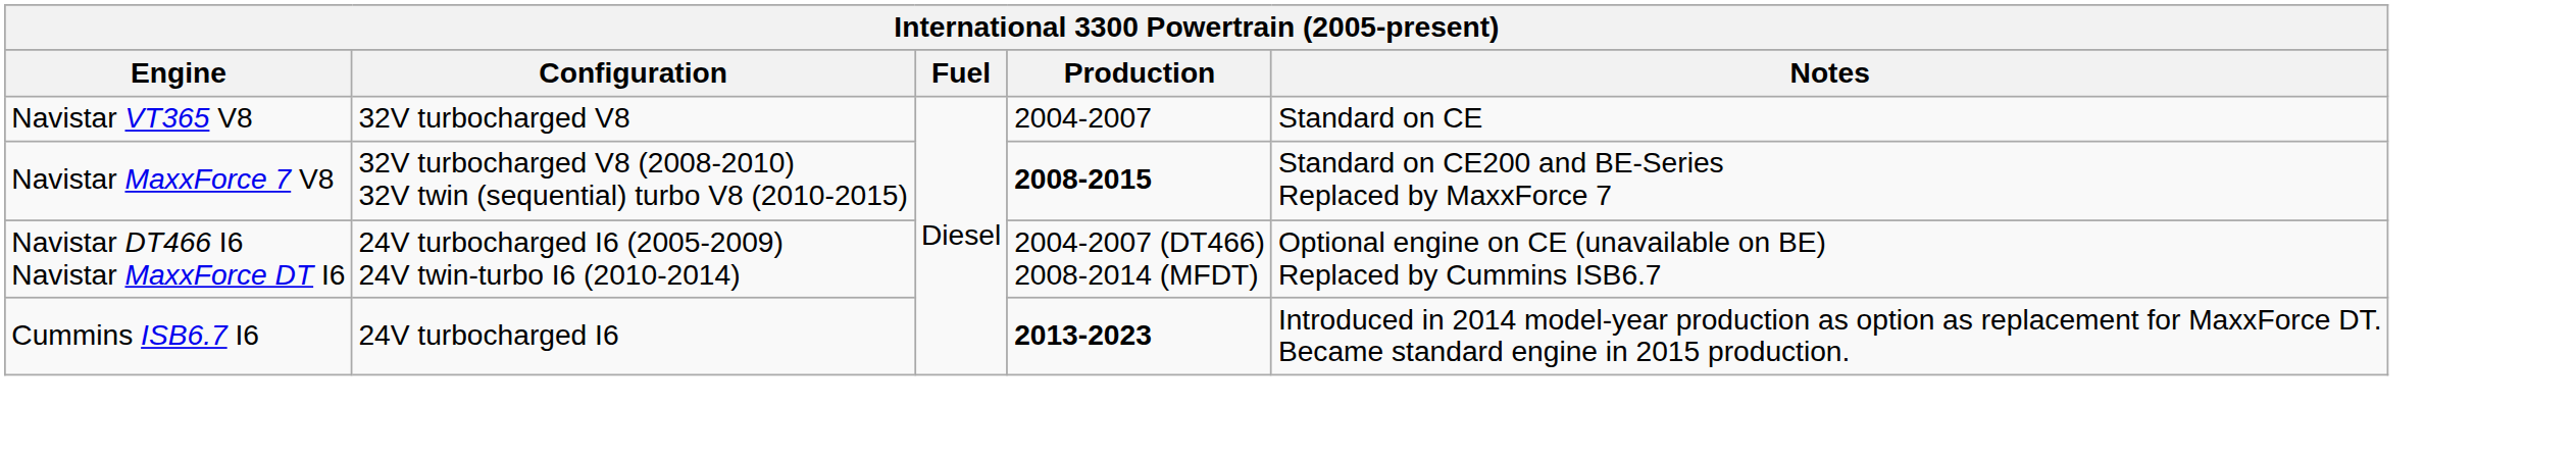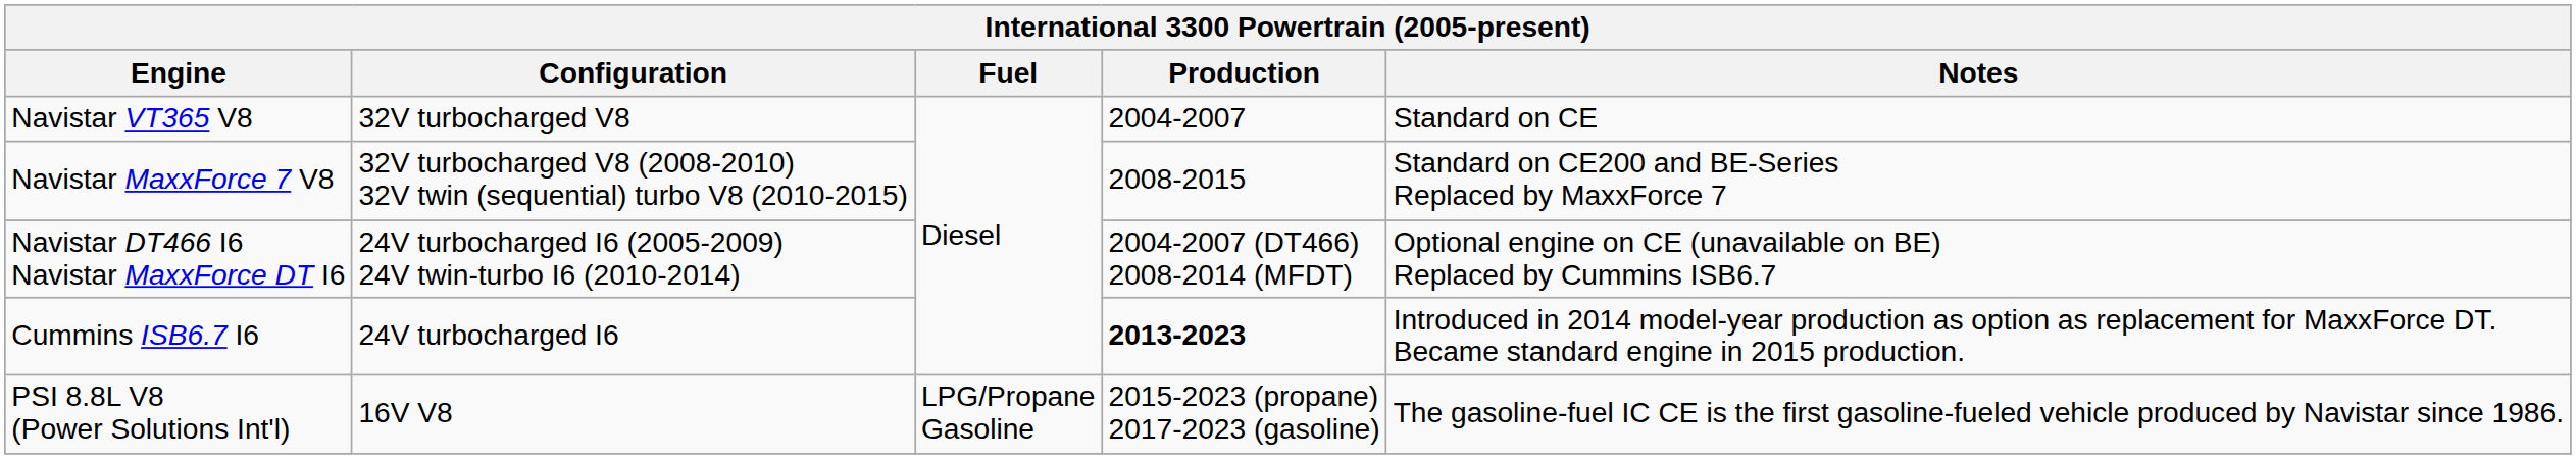Navistar MaxxForce 7 V8 | Production: bold -> normal
+ row: PSI 8.8L V8 (Power Solutions Int'l) | 16V V8 | LPG/Propane Gasoline | 2015-2023 (propane) 2017-2023 (gasoline) | The gasoline-fuel IC CE is the first gasoline-fueled vehicle produced by Navistar since 1986.
